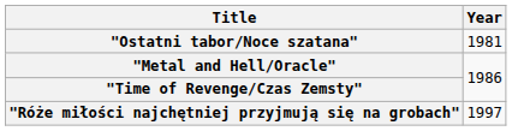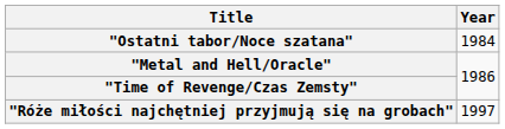"Ostatni tabor/Noce szatana" | Year: 1981 -> 1984
